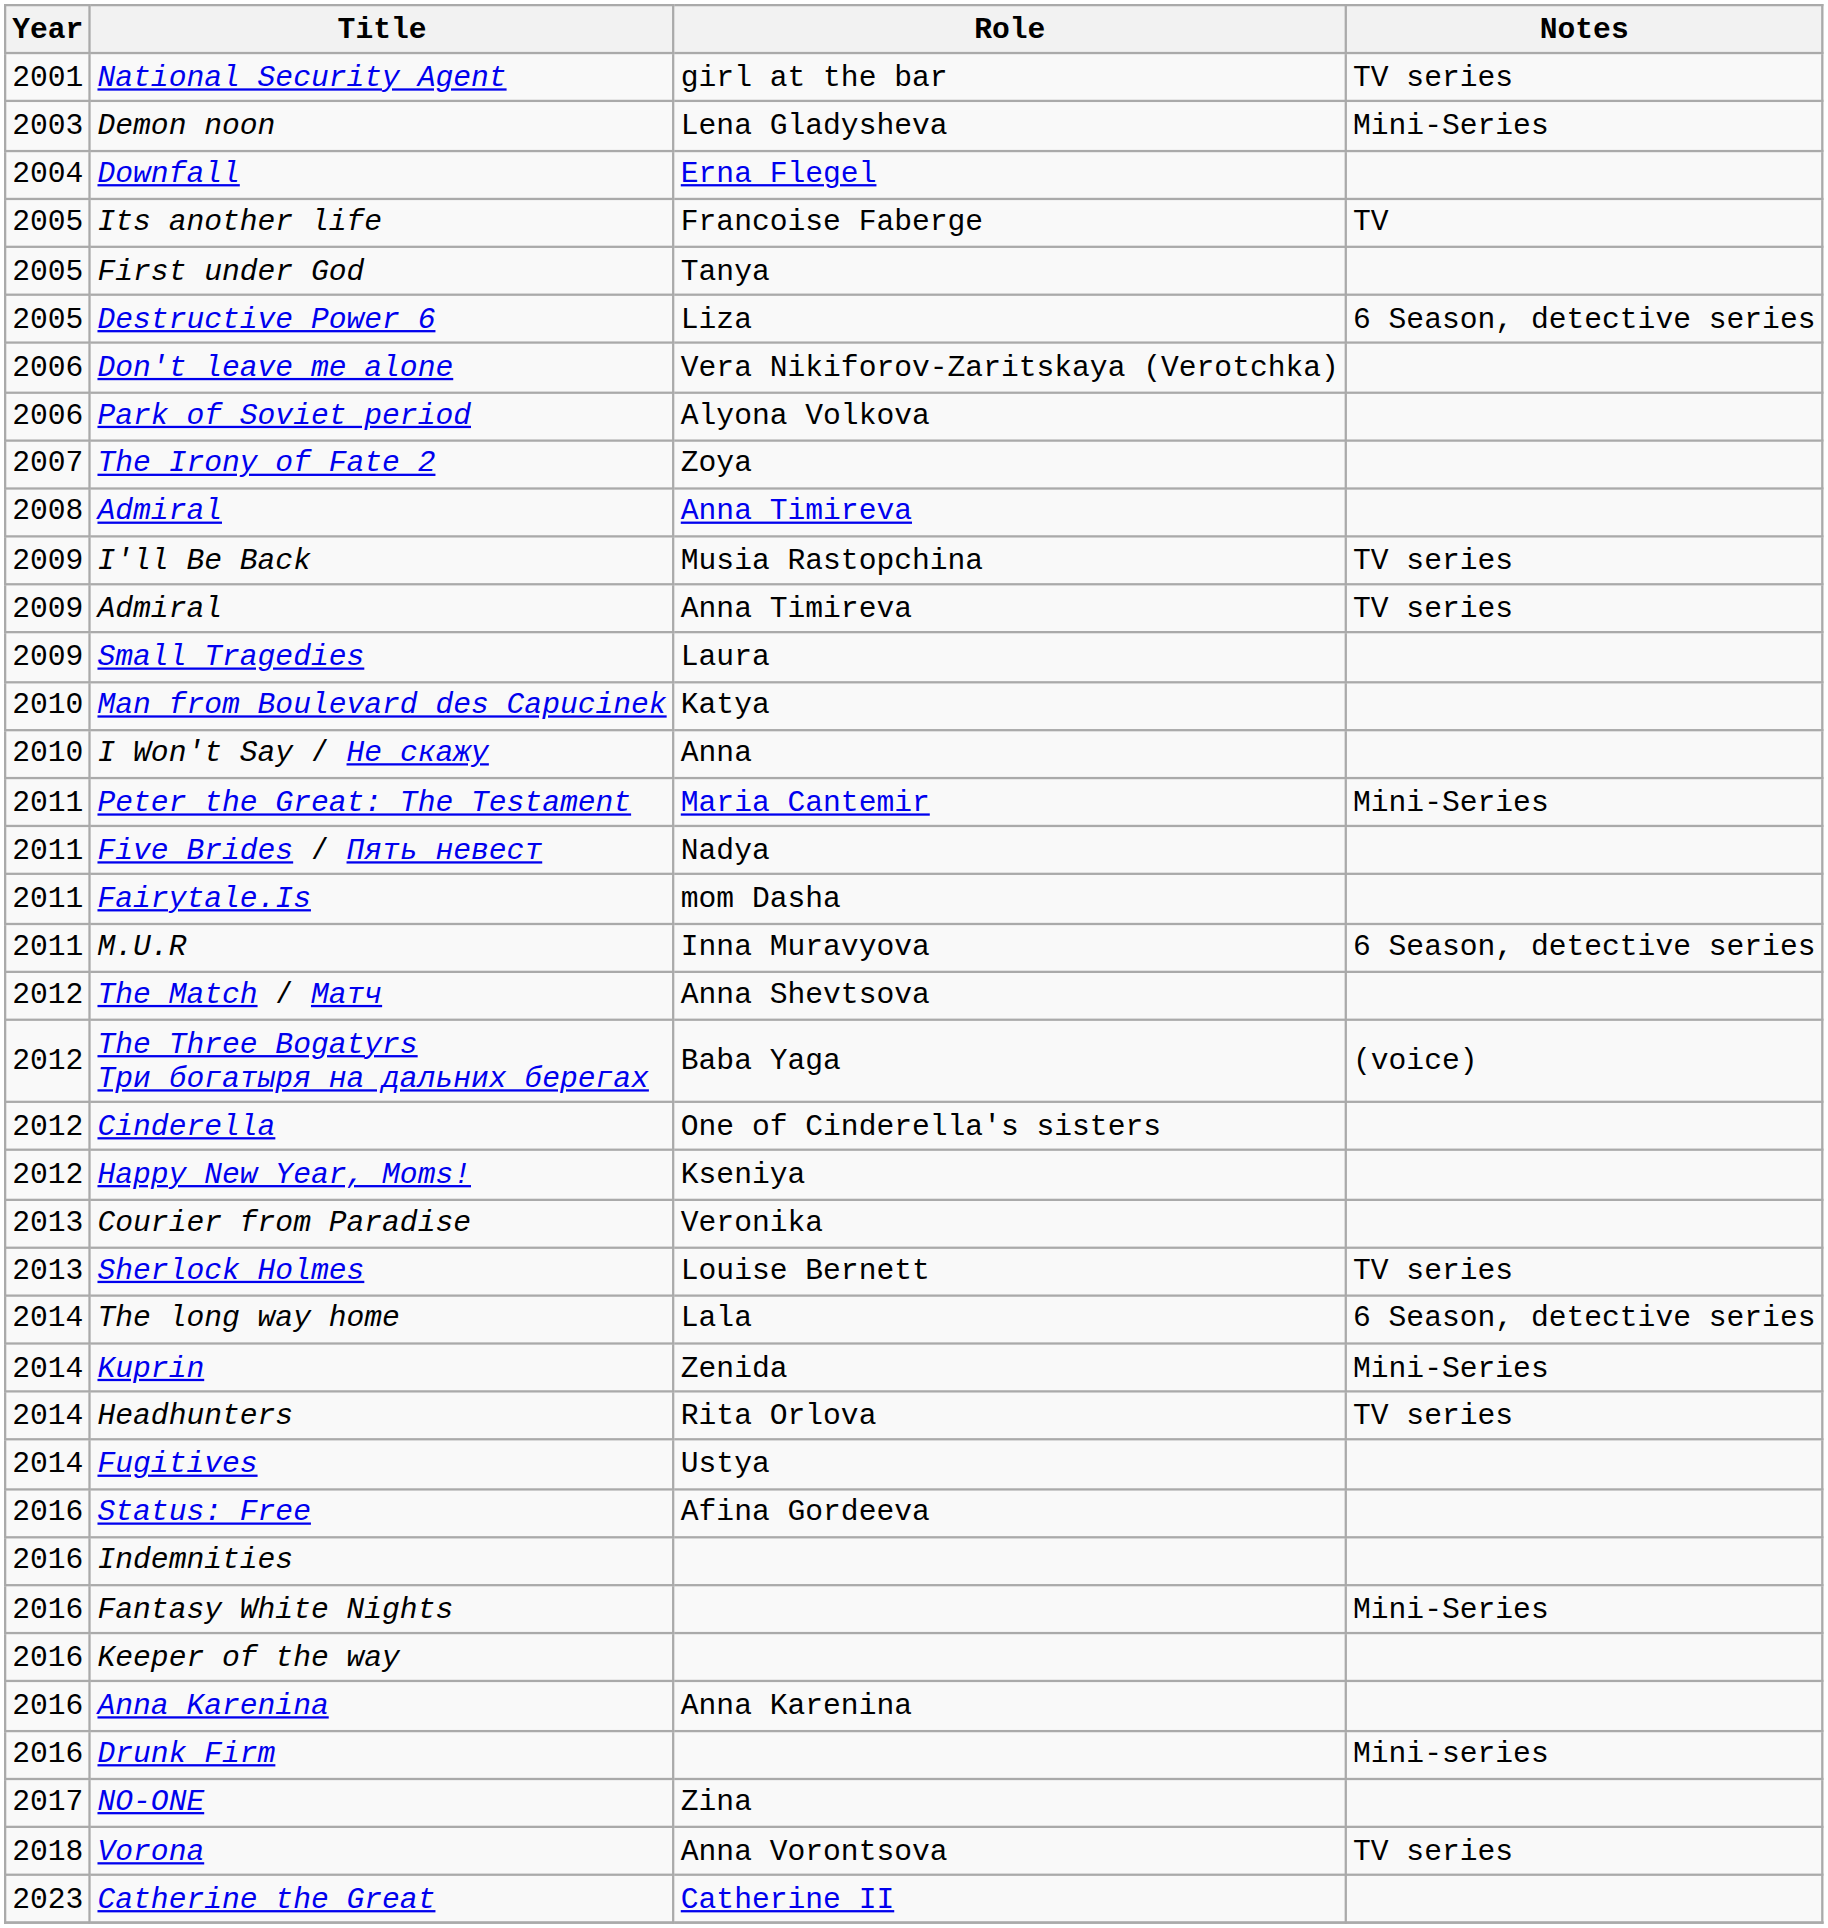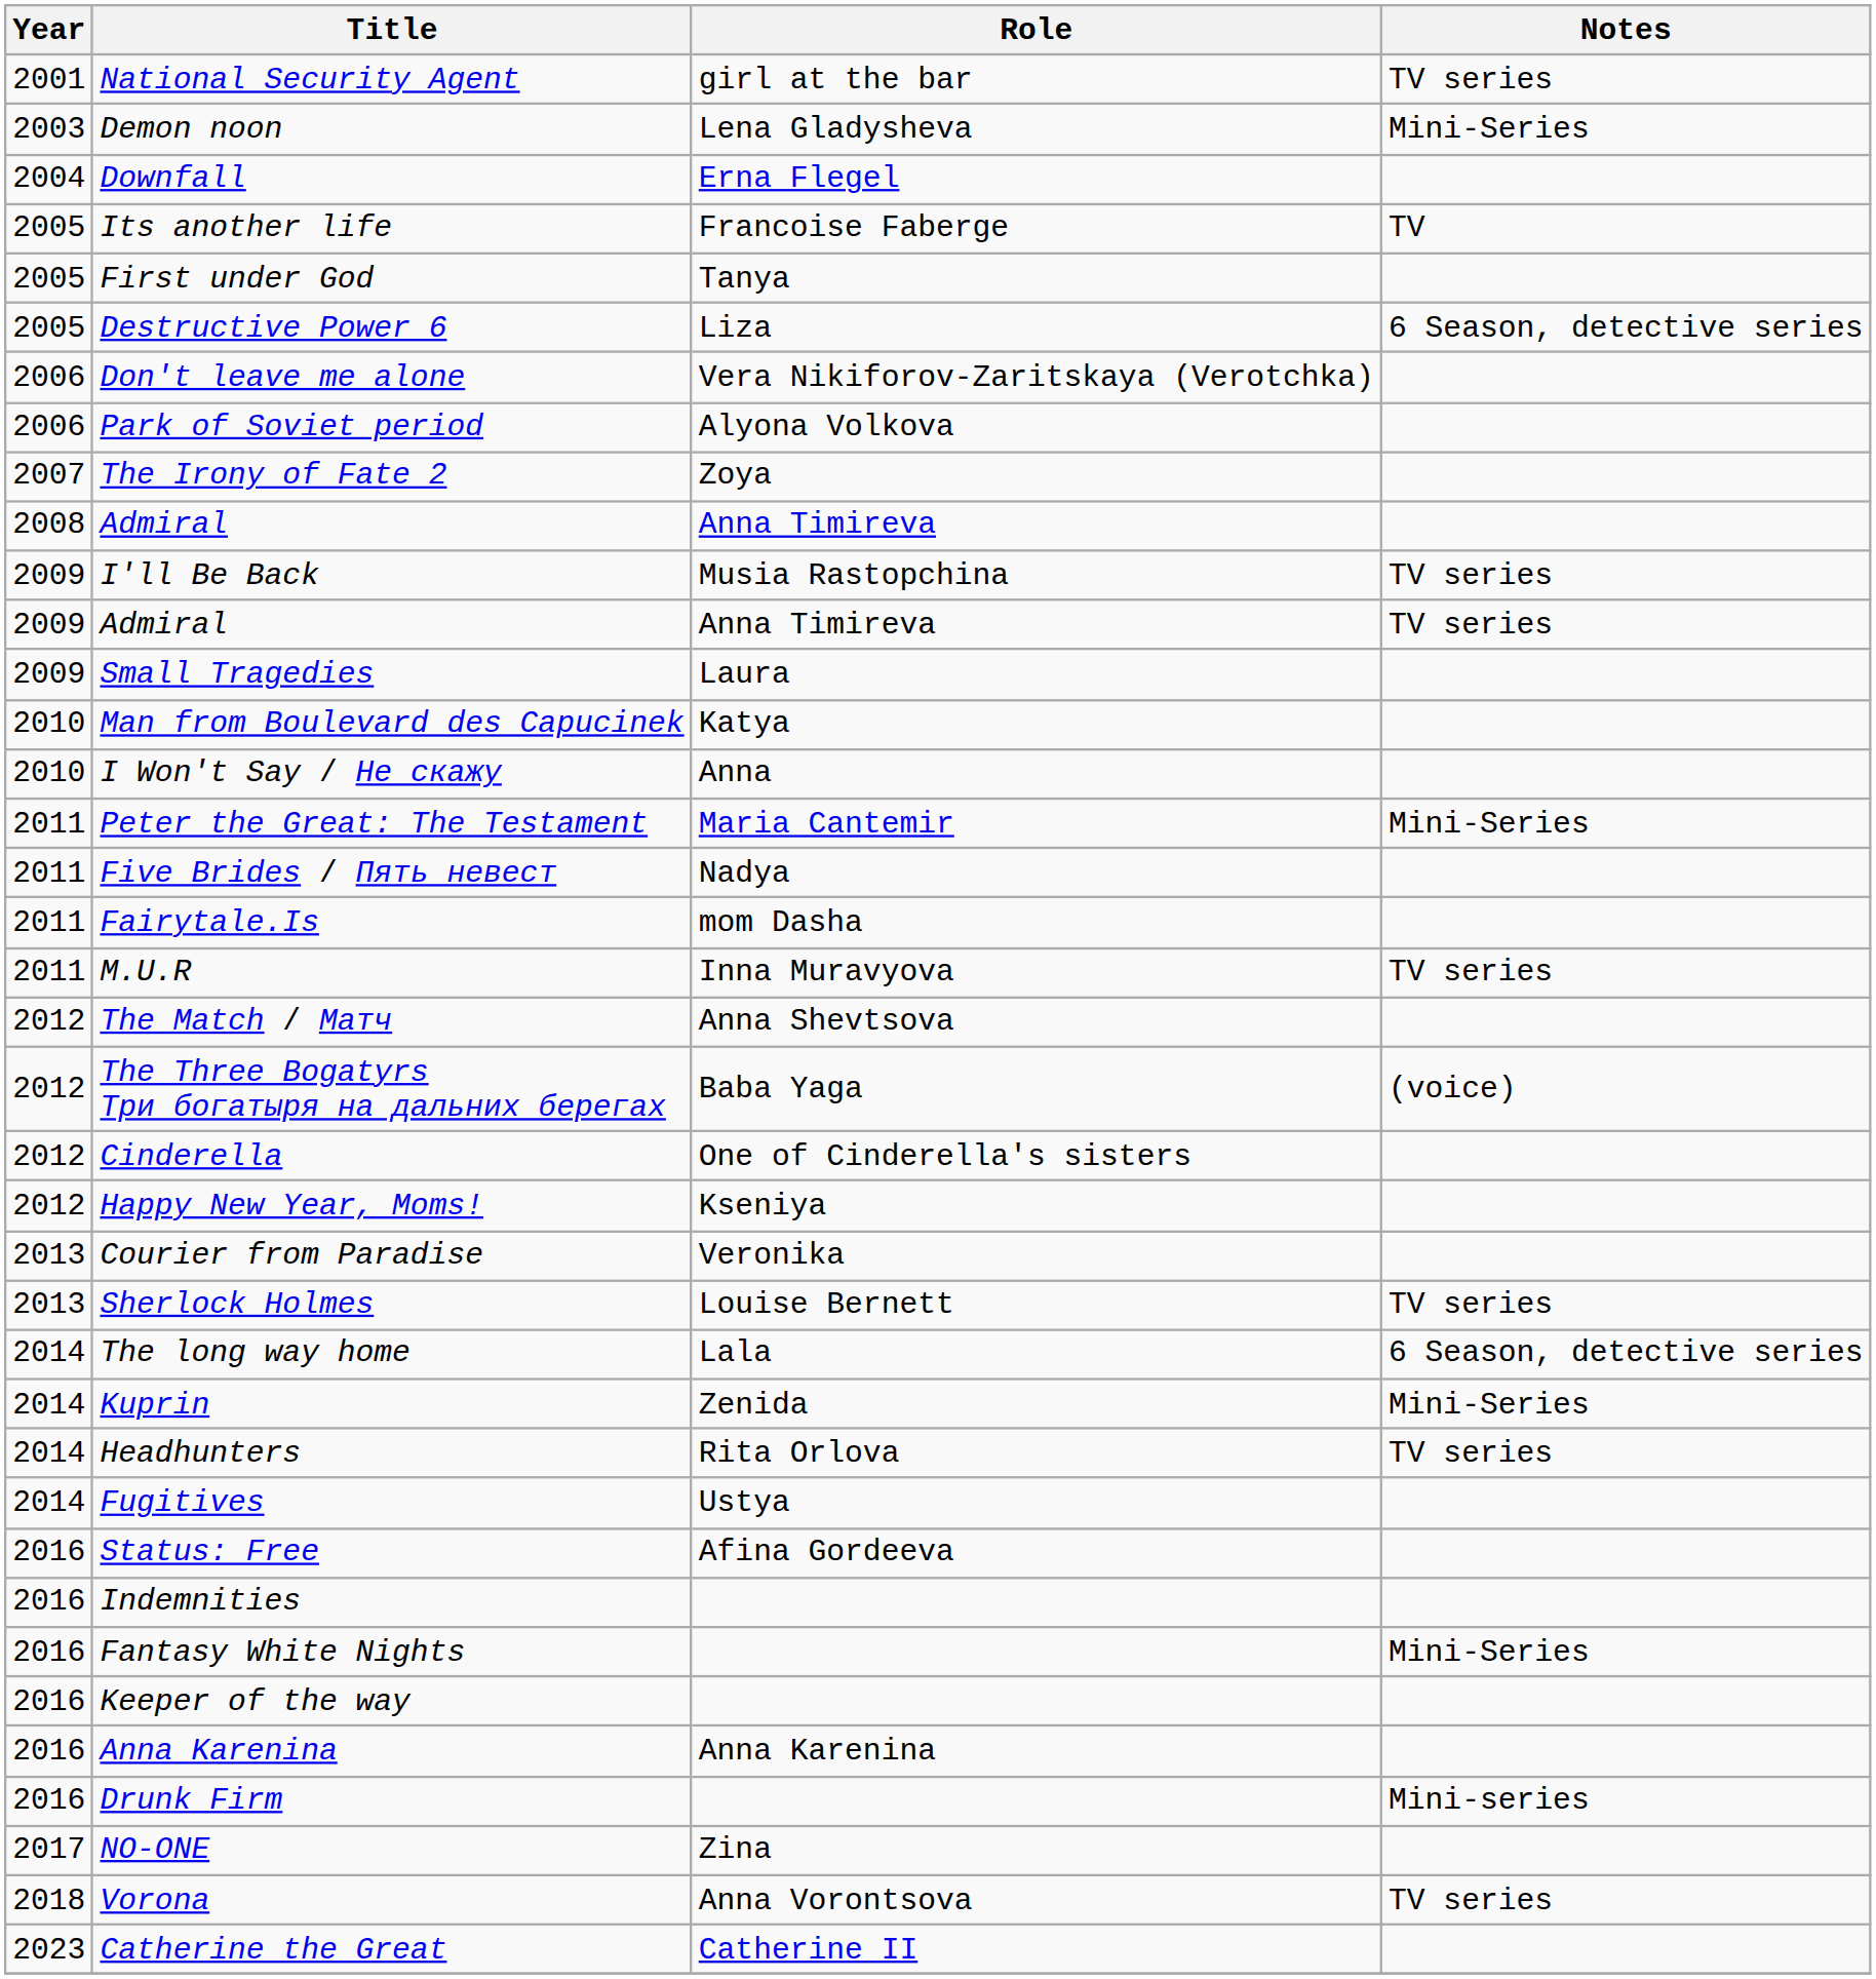M.U.R | Notes: 6 Season, detective series -> TV series
